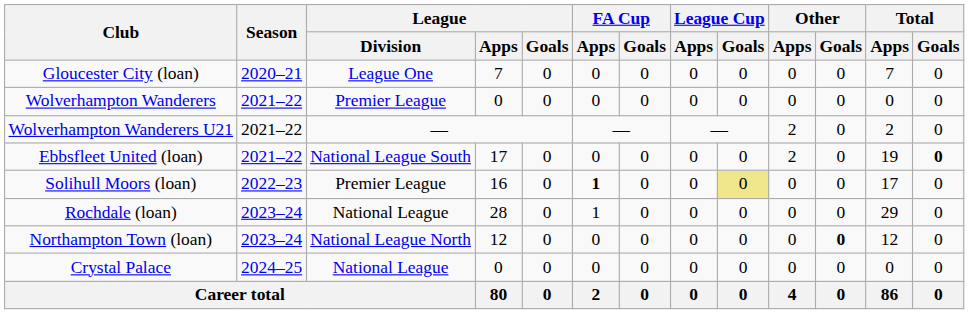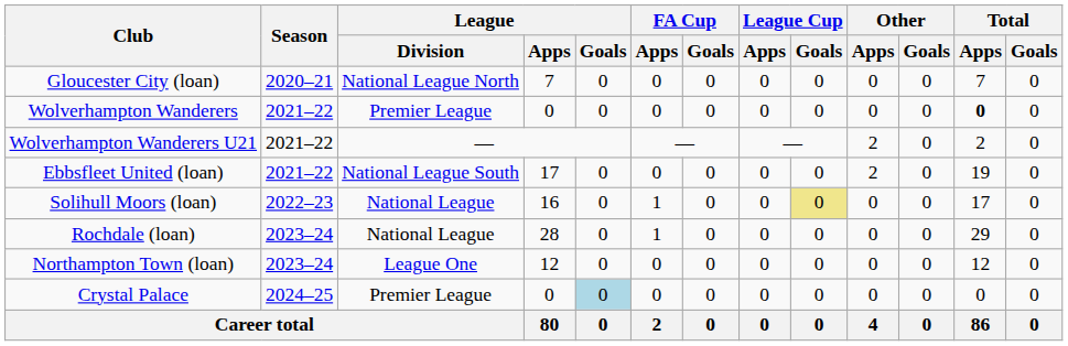Gloucester City (loan) | League / Division: League One -> National League North
Wolverhampton Wanderers | Total / Apps: normal -> bold
Ebbsfleet United (loan) | Total / Goals: bold -> normal
Solihull Moors (loan) | League / Division: Premier League -> National League
Solihull Moors (loan) | FA Cup / Apps: bold -> normal
Northampton Town (loan) | League / Division: National League North -> League One
Northampton Town (loan) | Other / Goals: bold -> normal
Crystal Palace | League / Division: National League -> Premier League
Crystal Palace | League / Goals: no background -> lightblue background
